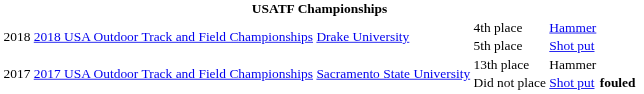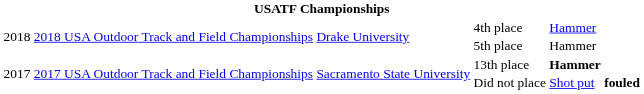5th place | column 5: Shot put -> Hammer
13th place | column 5: normal -> bold
